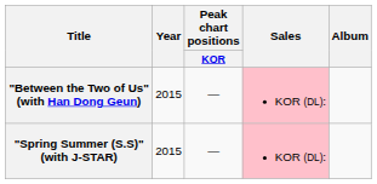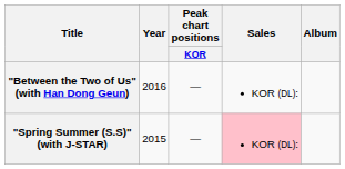"Between the Two of Us" (with Han Dong Geun) | Year: 2015 -> 2016
"Between the Two of Us" (with Han Dong Geun) | Sales: pink background -> no background
